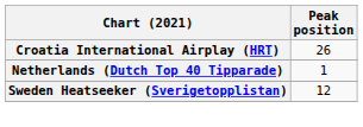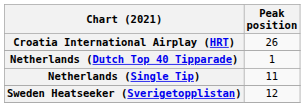+ row: Netherlands (Single Tip) | 11
